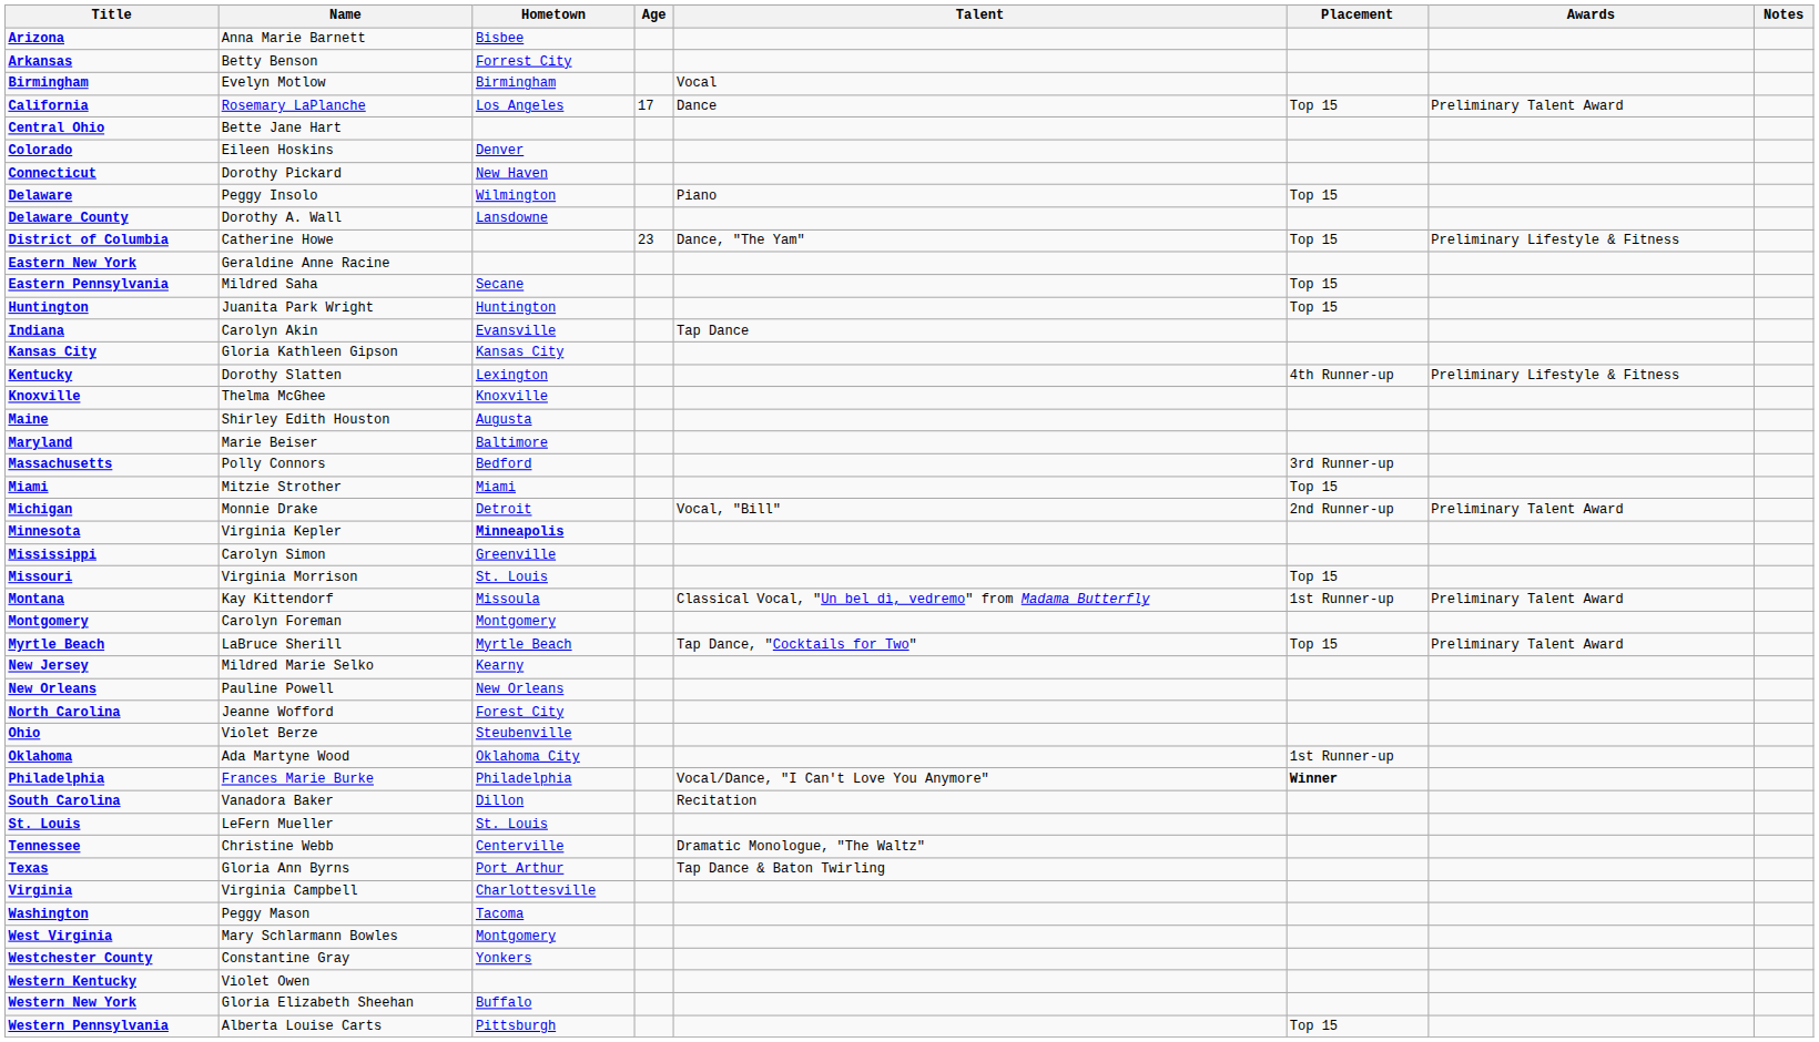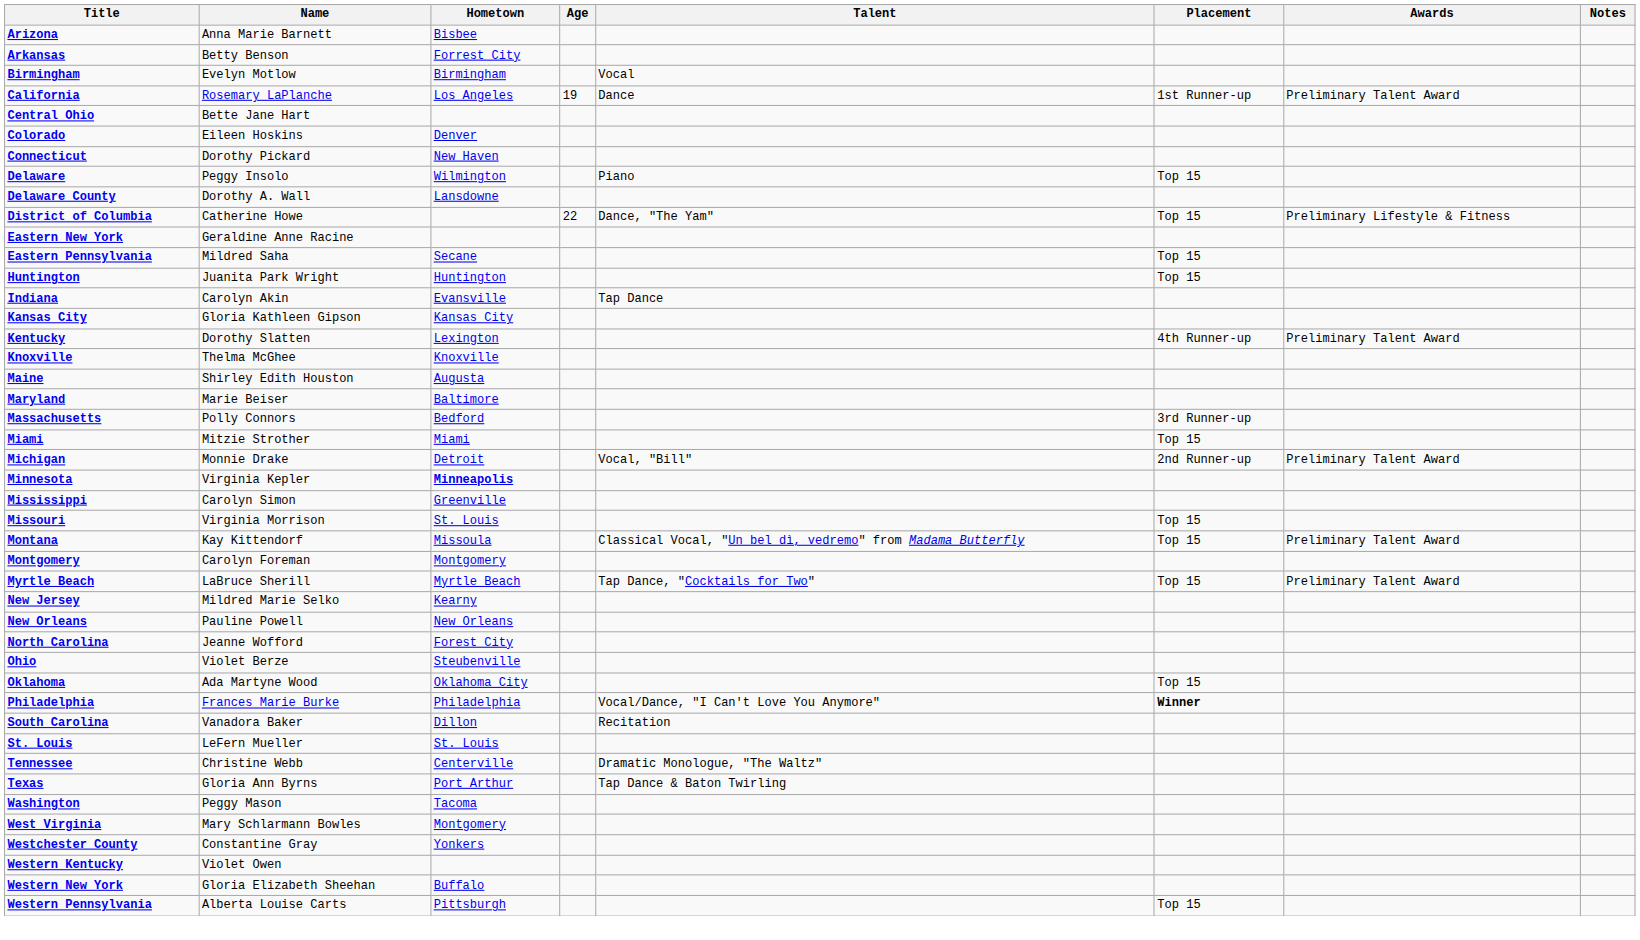California | Age: 17 -> 19
California | Placement: Top 15 -> 1st Runner-up
District of Columbia | Age: 23 -> 22
Kentucky | Awards: Preliminary Lifestyle & Fitness -> Preliminary Talent Award
Montana | Placement: 1st Runner-up -> Top 15
Oklahoma | Placement: 1st Runner-up -> Top 15
- row: Virginia | Virginia Campbell | Charlottesville
